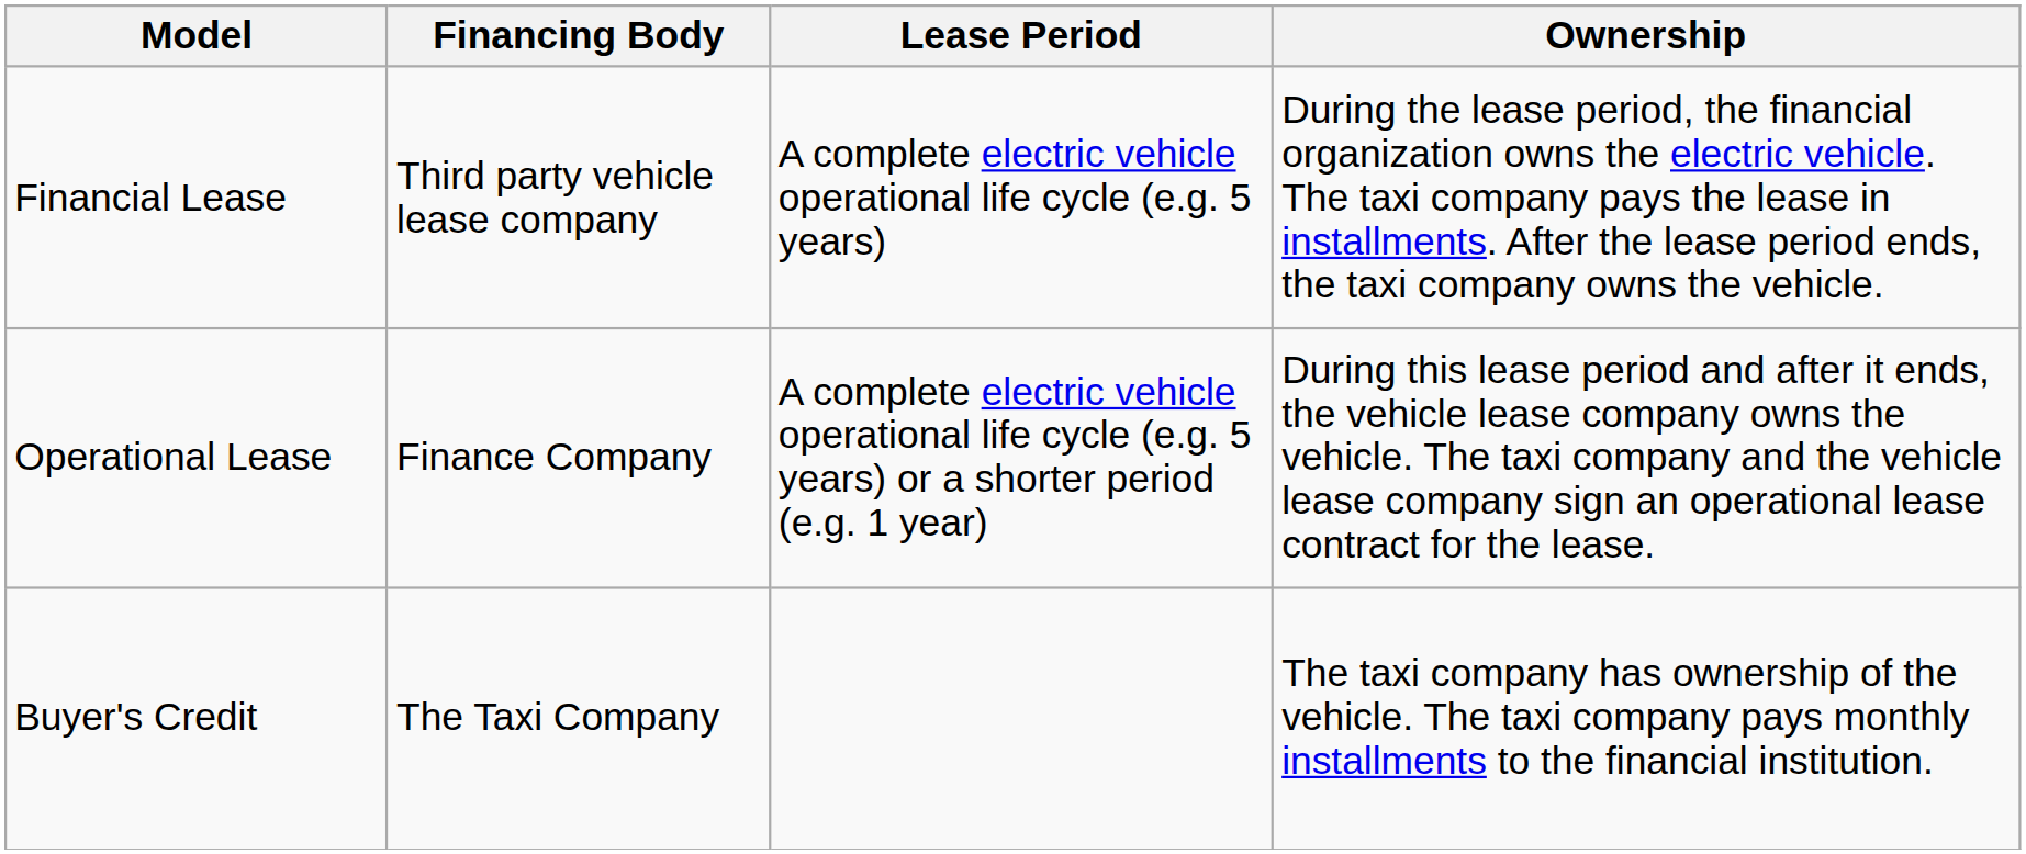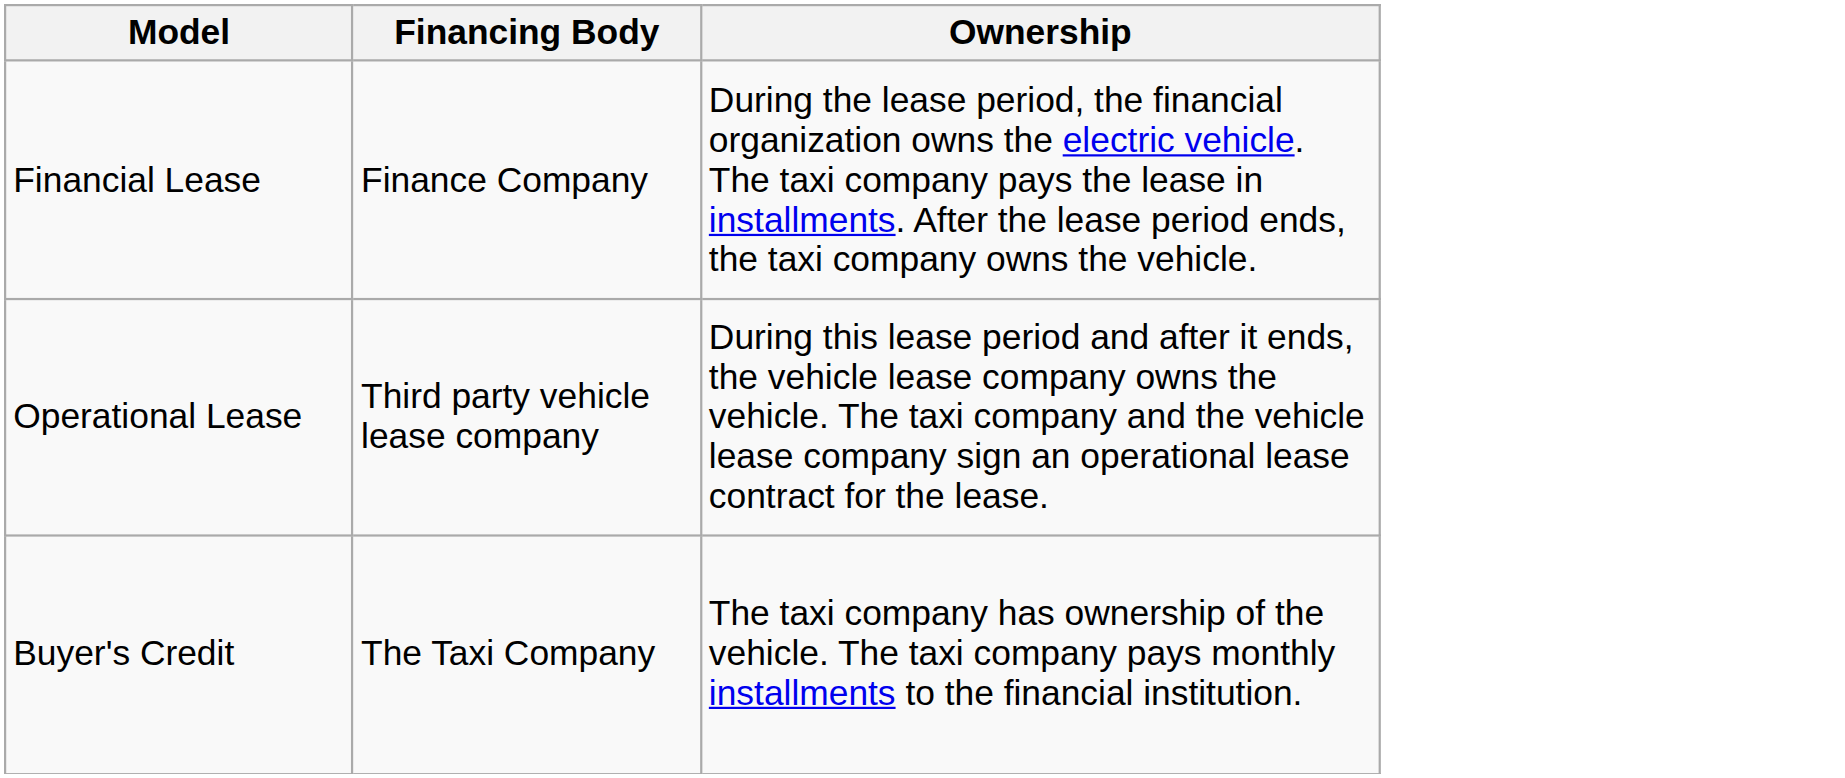- column: Lease Period | A complete electric vehicle operational life cycle (e.g. 5 years) | A complete electric vehicle operational life cycle (e.g. 5 years) or a shorter period (e.g. 1 year)
Financial Lease | Financing Body: Third party vehicle lease company -> Finance Company
Operational Lease | Financing Body: Finance Company -> Third party vehicle lease company
